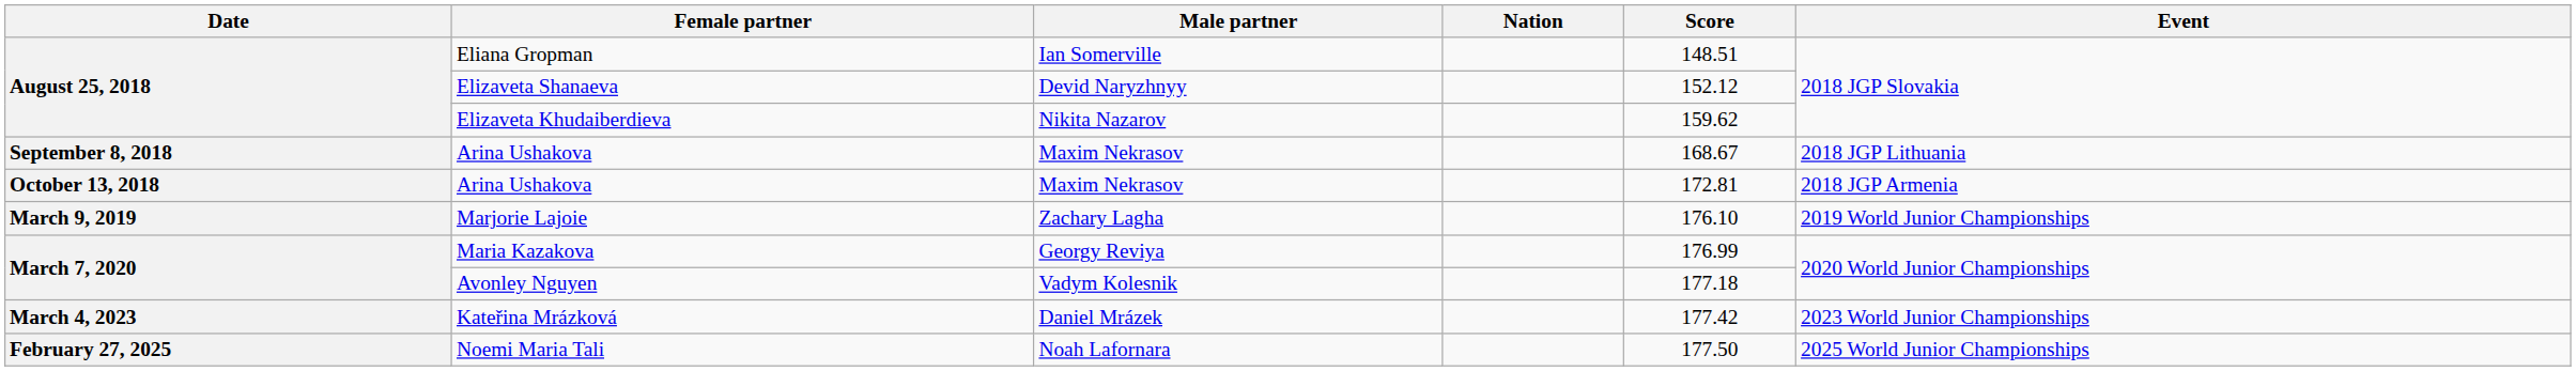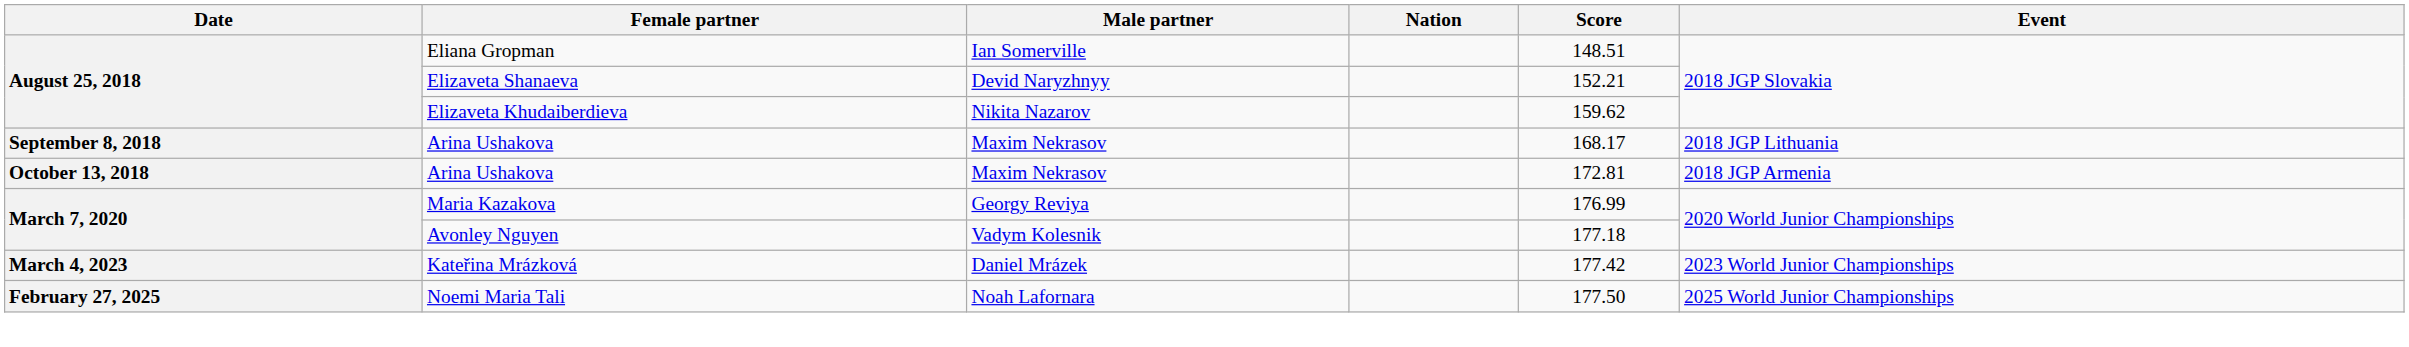Elizaveta Shanaeva | Score: 152.12 -> 152.21
September 8, 2018 / Arina Ushakova | Score: 168.67 -> 168.17
- row: March 9, 2019 | Marjorie Lajoie | Zachary Lagha | 176.10 | 2019 World Junior Championships
